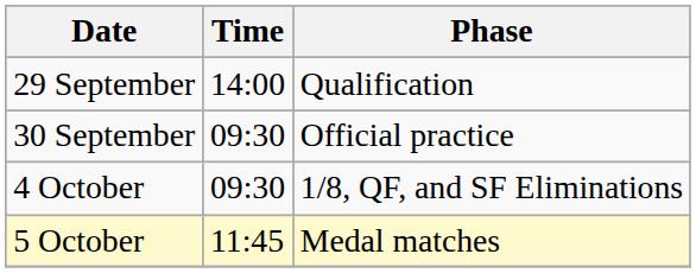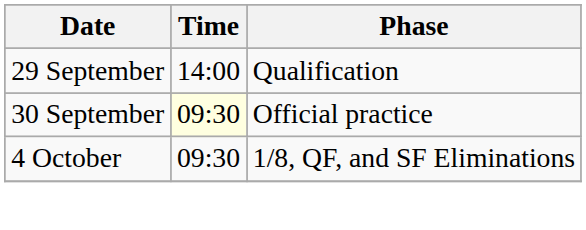30 September | Time: no background -> lightyellow background
- row: 5 October | 11:45 | Medal matches
